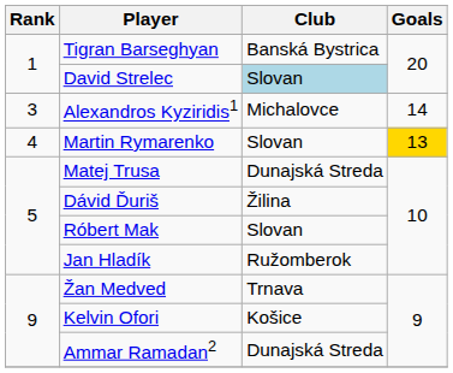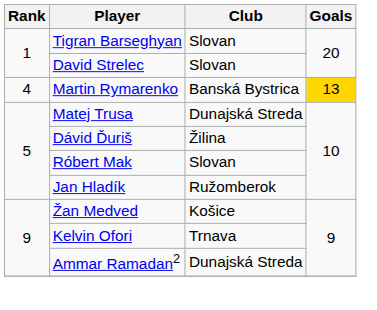Tigran Barseghyan | Club: Banská Bystrica -> Slovan
David Strelec | Club: lightblue background -> no background
- row: 3 | Alexandros Kyziridis1 | Michalovce | 14
Martin Rymarenko | Club: Slovan -> Banská Bystrica
Žan Medved | Club: Trnava -> Košice
Kelvin Ofori | Club: Košice -> Trnava
